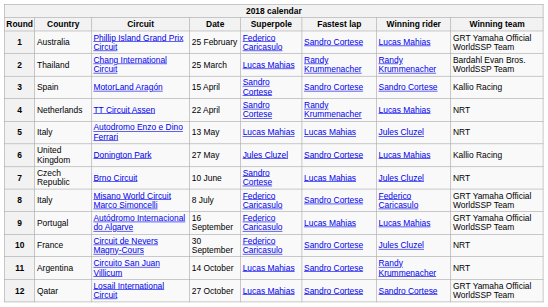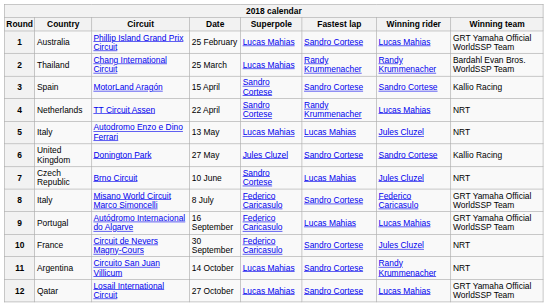1 | Superpole: Federico Caricasulo -> Lucas Mahias
6 | Winning rider: Lucas Mahias -> Sandro Cortese
12 | Winning rider: Sandro Cortese -> Lucas Mahias
